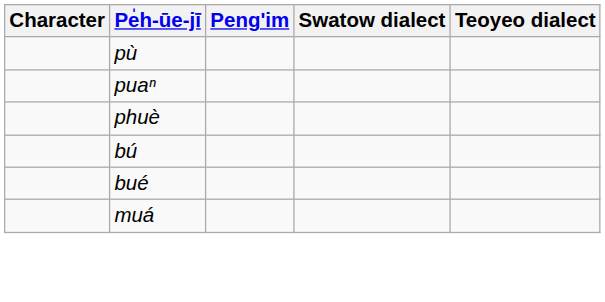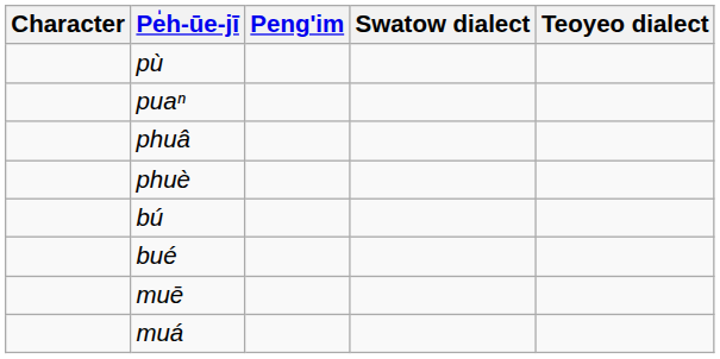+ row: phuâ
+ row: muē
